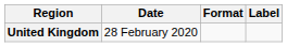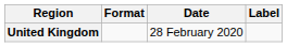columns swapped: Date <-> Format
